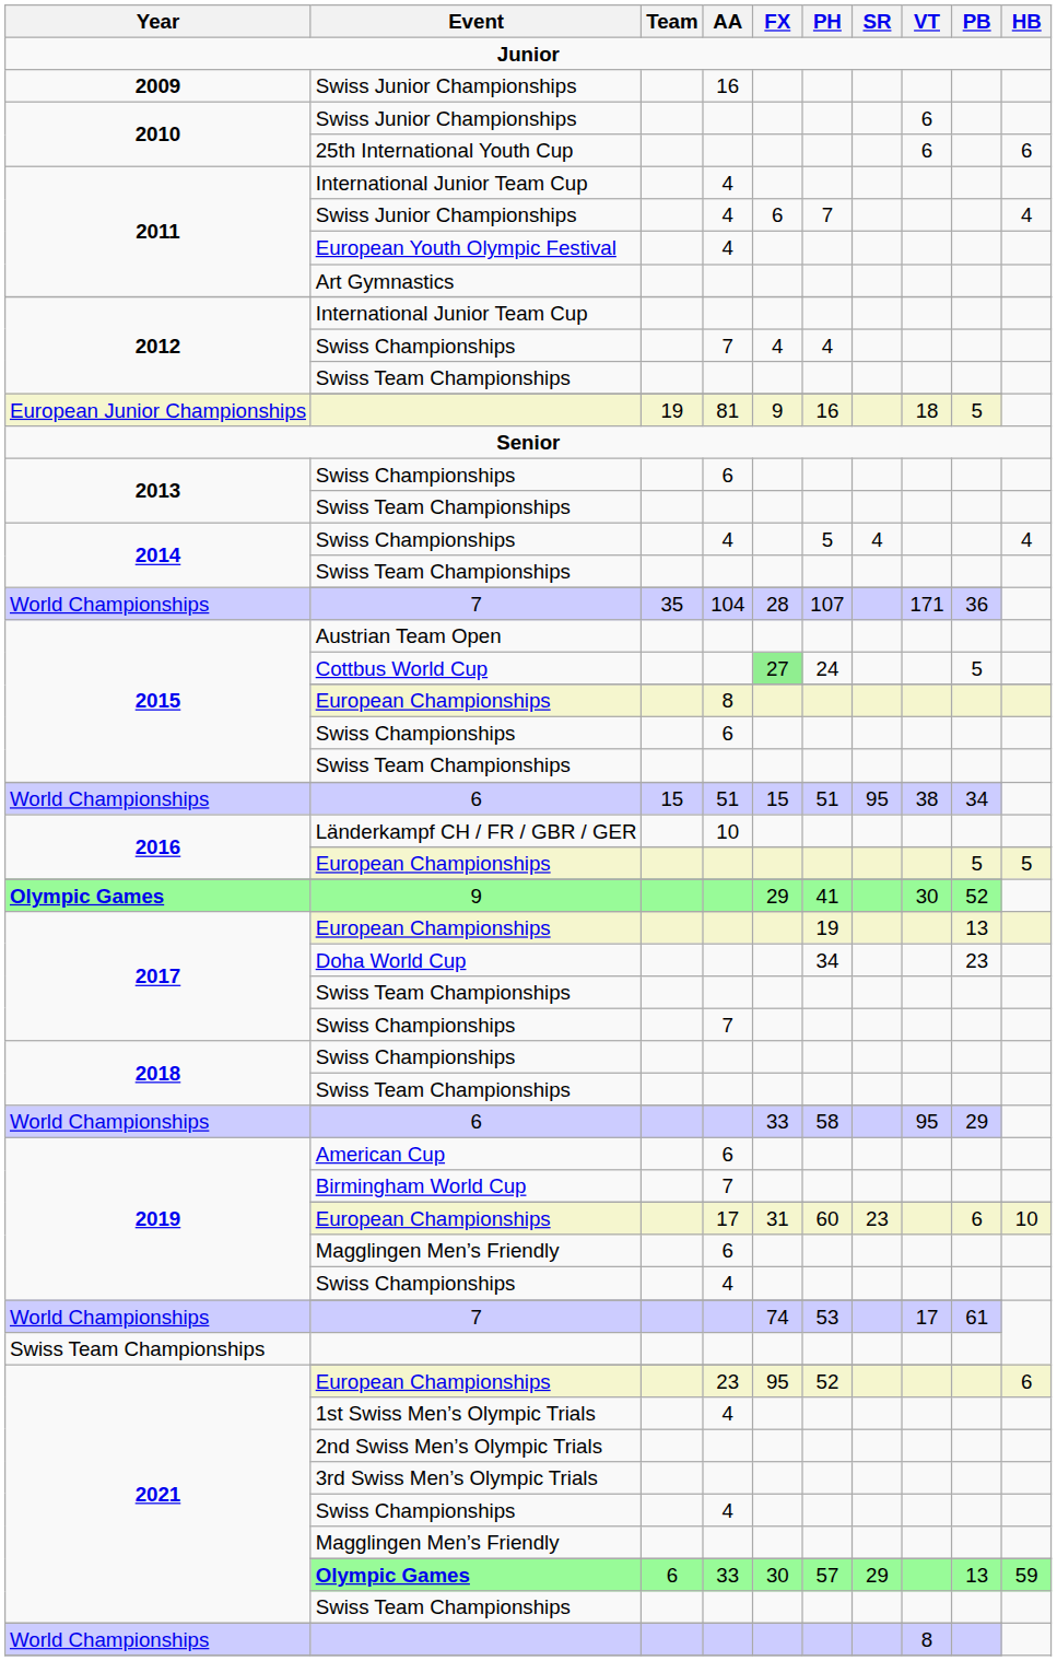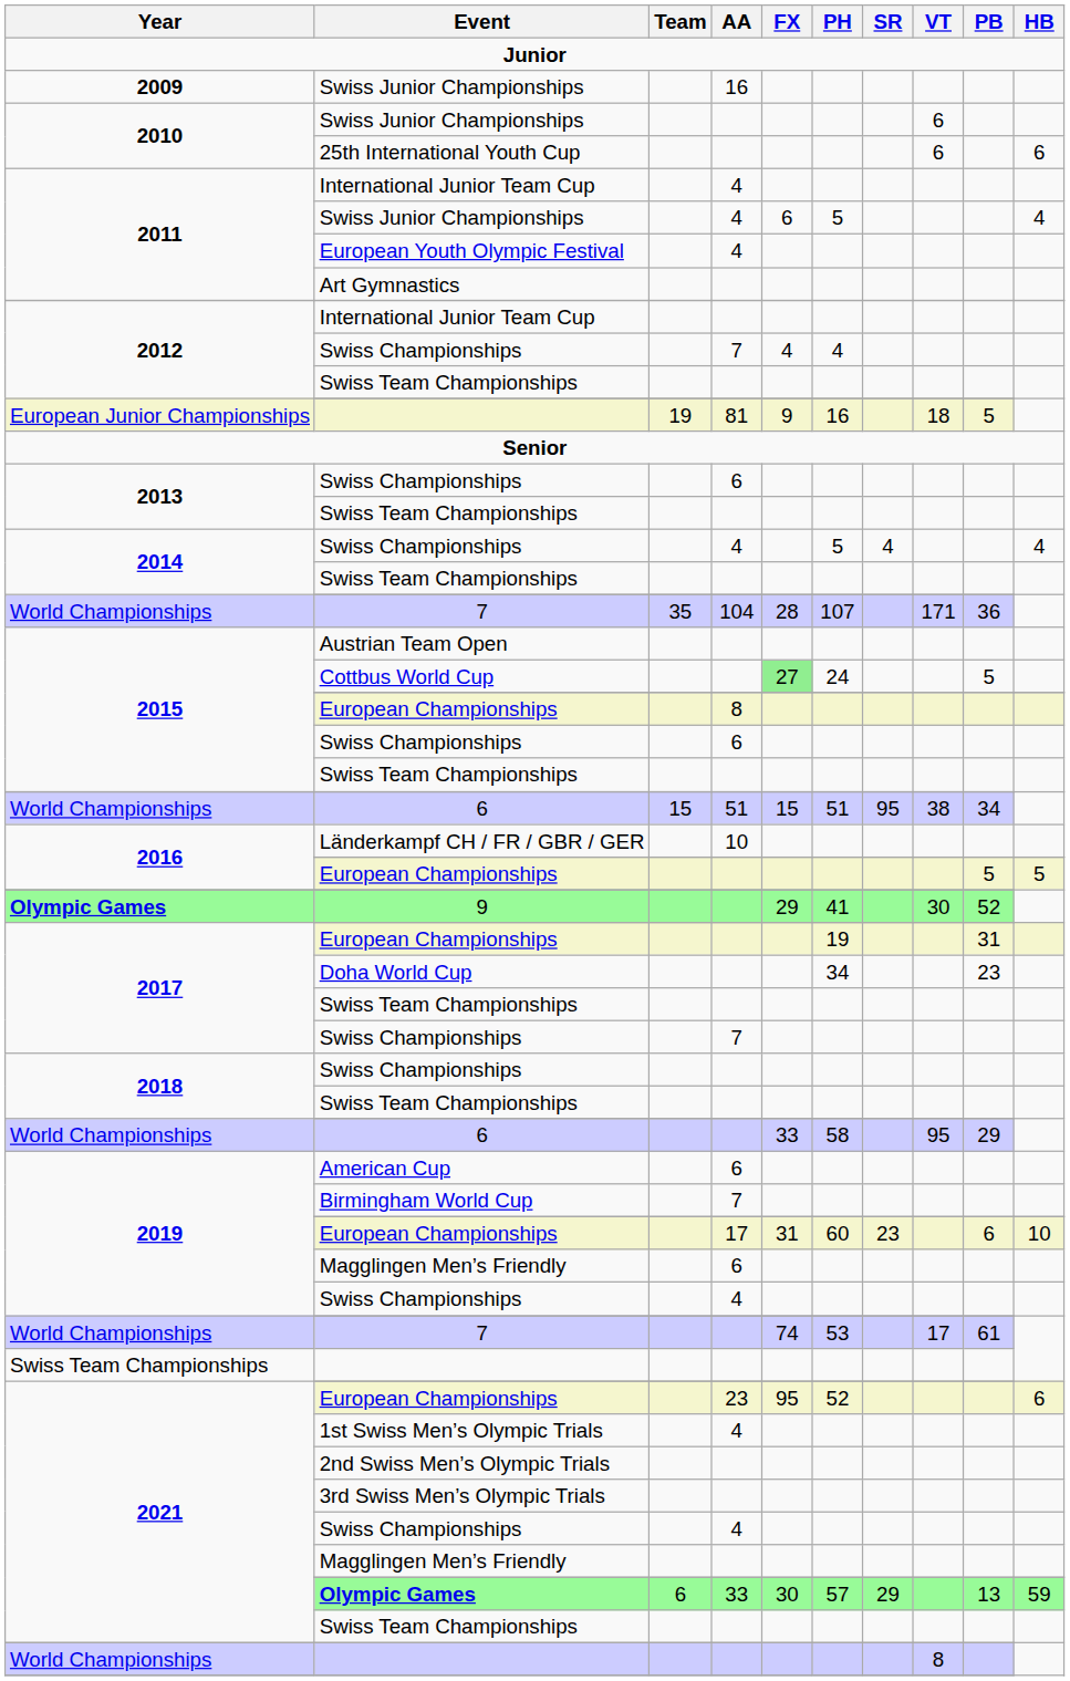2011 / Swiss Junior Championships | PH: 7 -> 5
2017 / European Championships | PB: 13 -> 31
